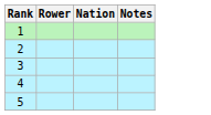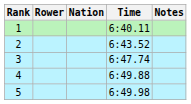+ column: Time | 6:40.11 | 6:43.52 | 6:47.74 | 6:49.88 | 6:49.98
